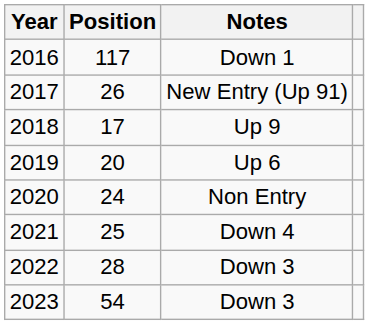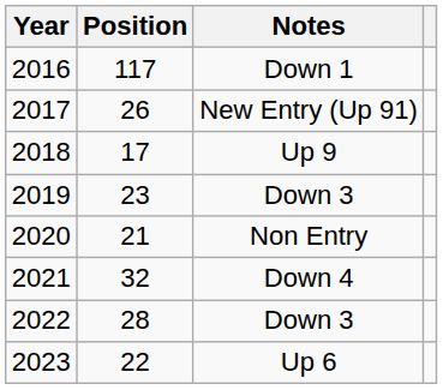2019 | Position: 20 -> 23
2019 | Notes: Up 6 -> Down 3
2020 | Position: 24 -> 21
2021 | Position: 25 -> 32
2023 | Position: 54 -> 22
2023 | Notes: Down 3 -> Up 6
